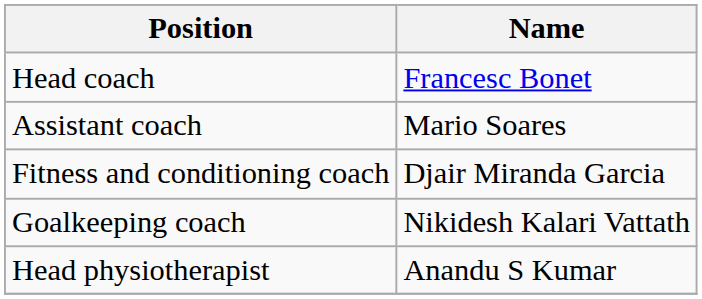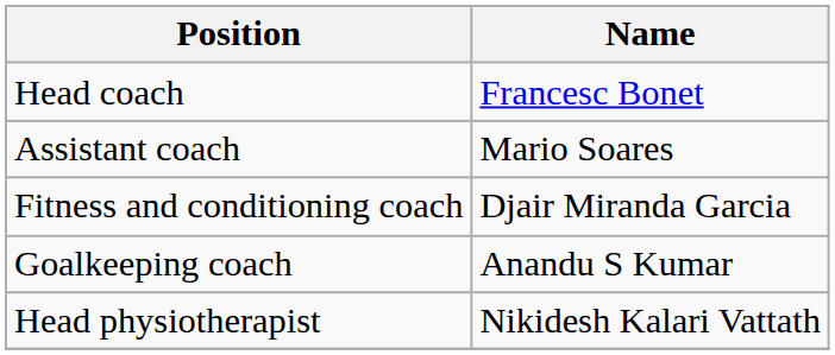Goalkeeping coach | Name: Nikidesh Kalari Vattath -> Anandu S Kumar
Head physiotherapist | Name: Anandu S Kumar -> Nikidesh Kalari Vattath
